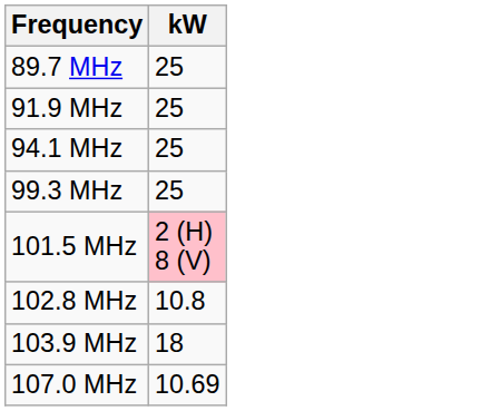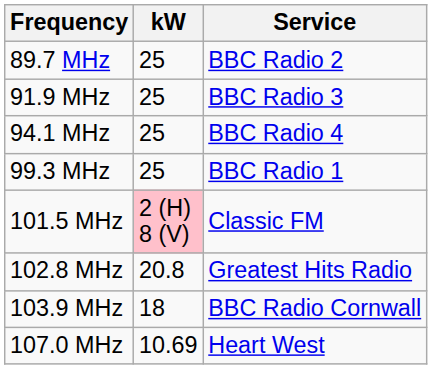+ column: Service | BBC Radio 2 | BBC Radio 3 | BBC Radio 4 | BBC Radio 1 | Classic FM | Greatest Hits Radio | BBC Radio Cornwall | Heart West
102.8 MHz | kW: 10.8 -> 20.8
